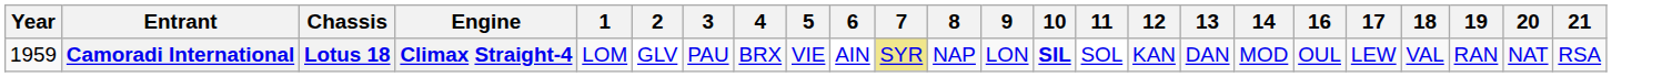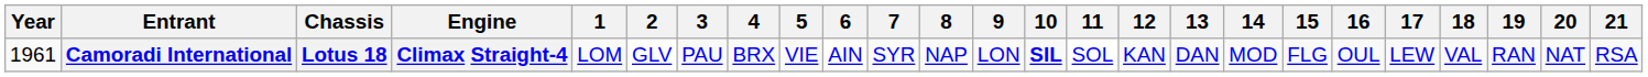+ column: 15 | FLG
Camoradi International | Year: 1959 -> 1961
Camoradi International | 7: khaki background -> no background
